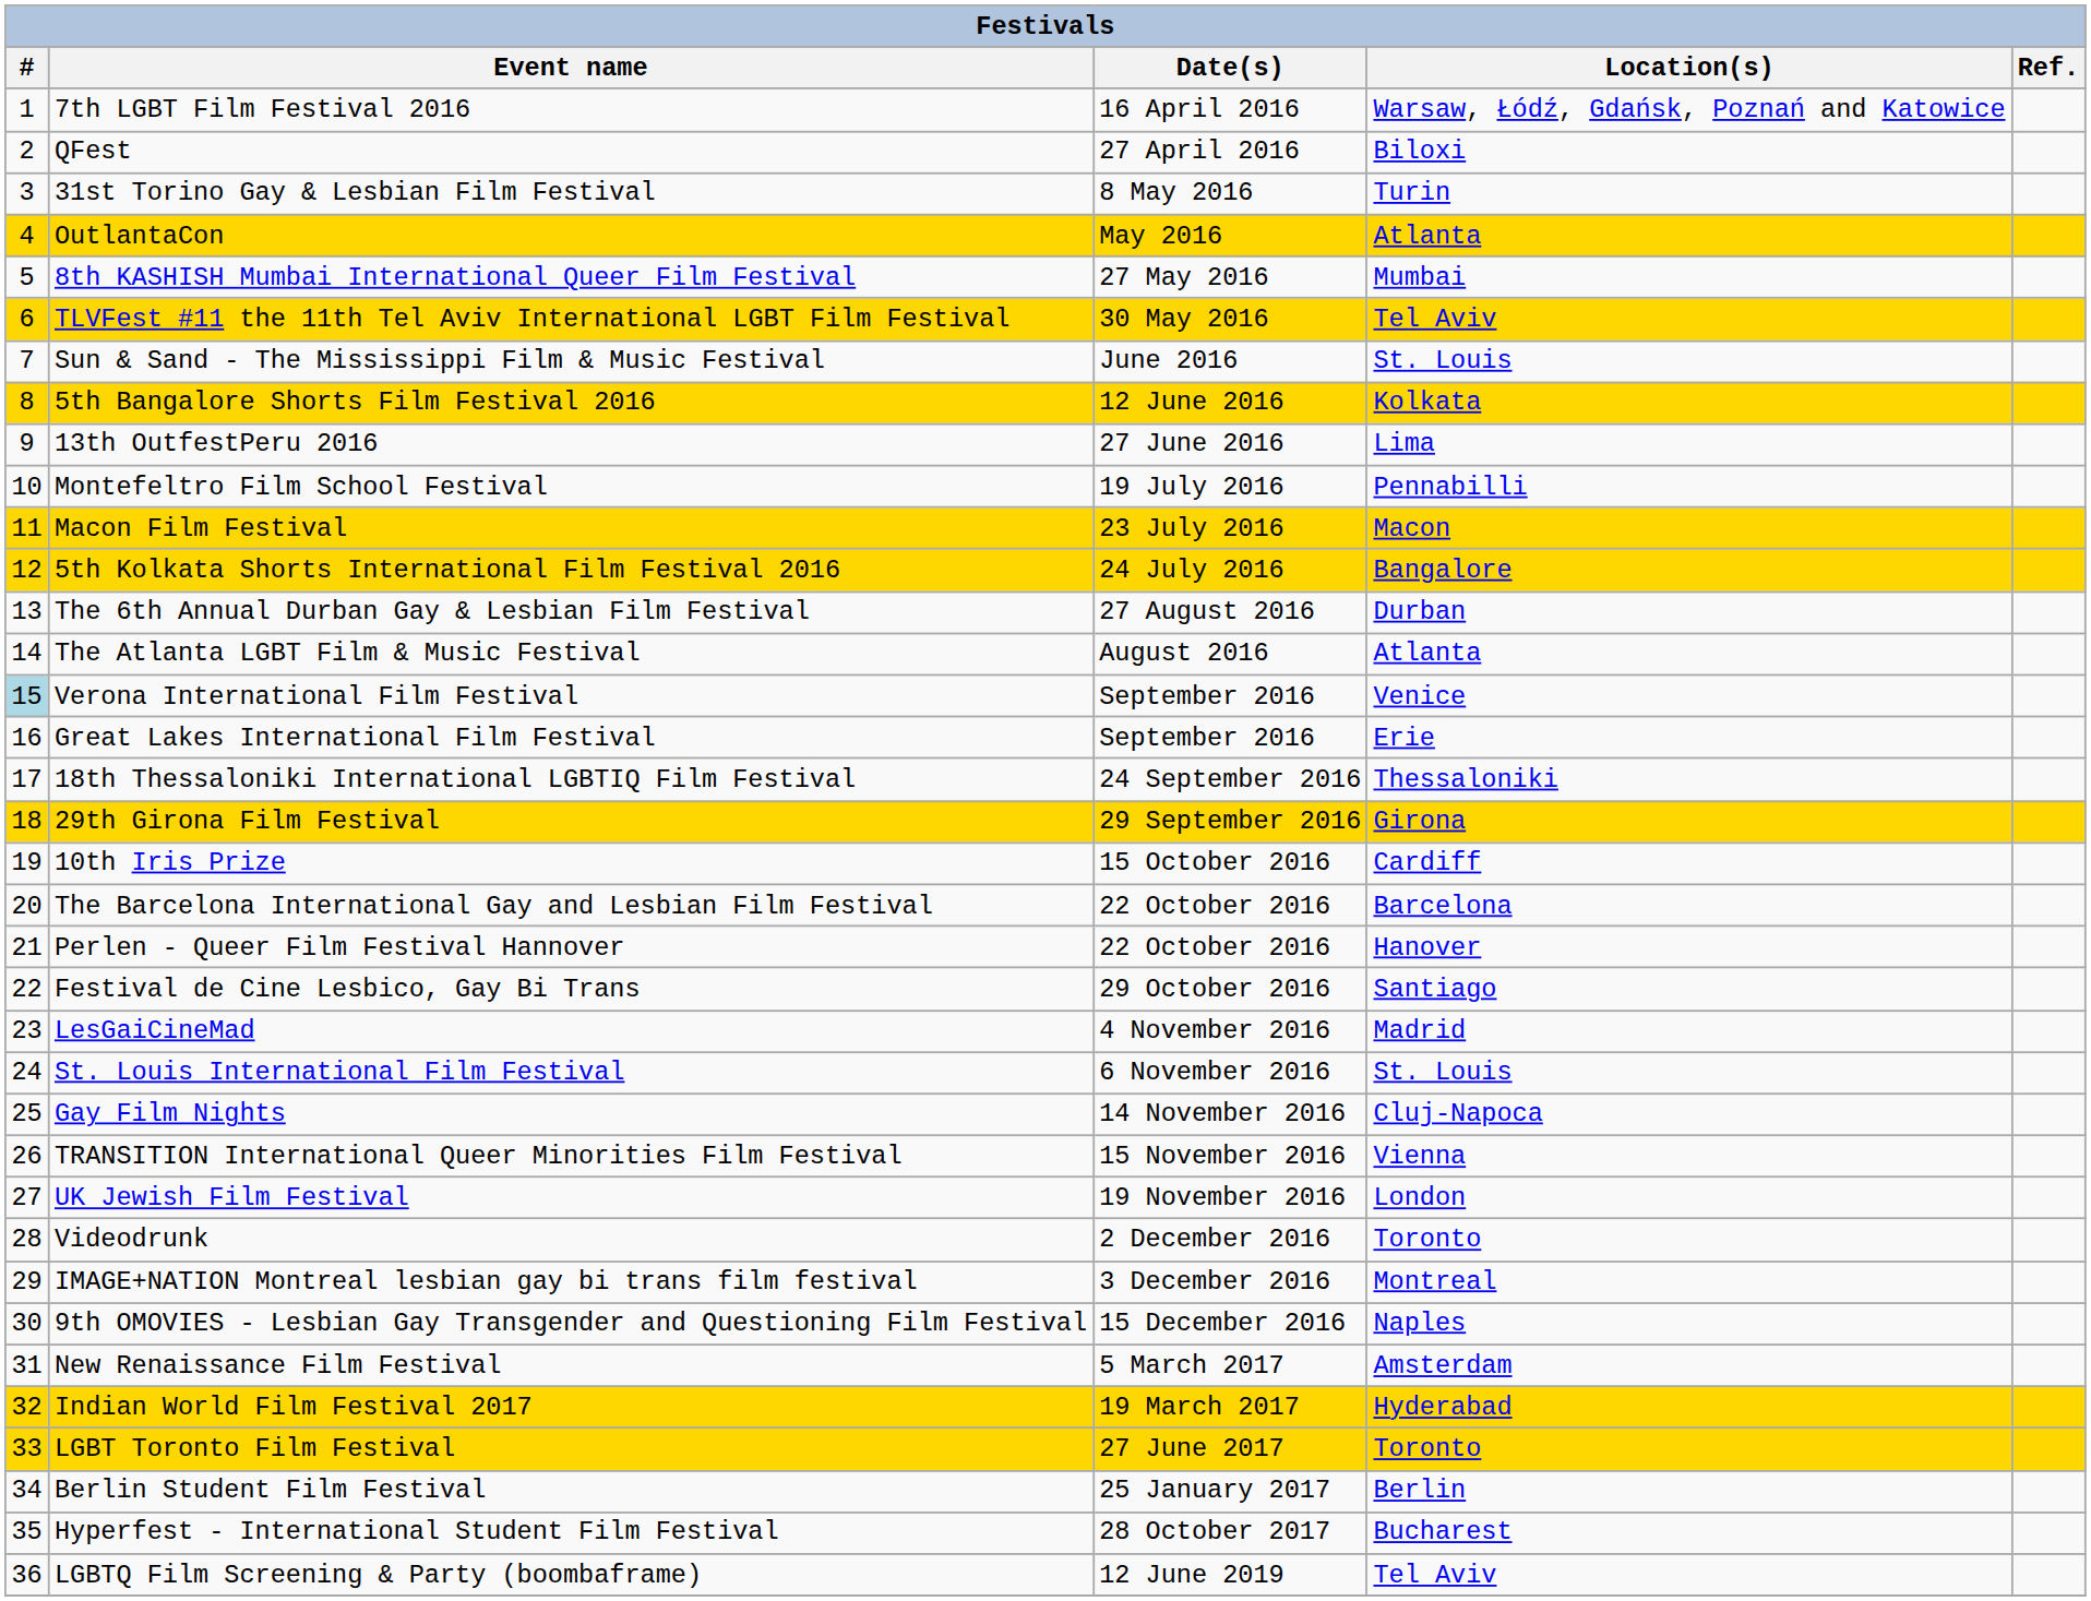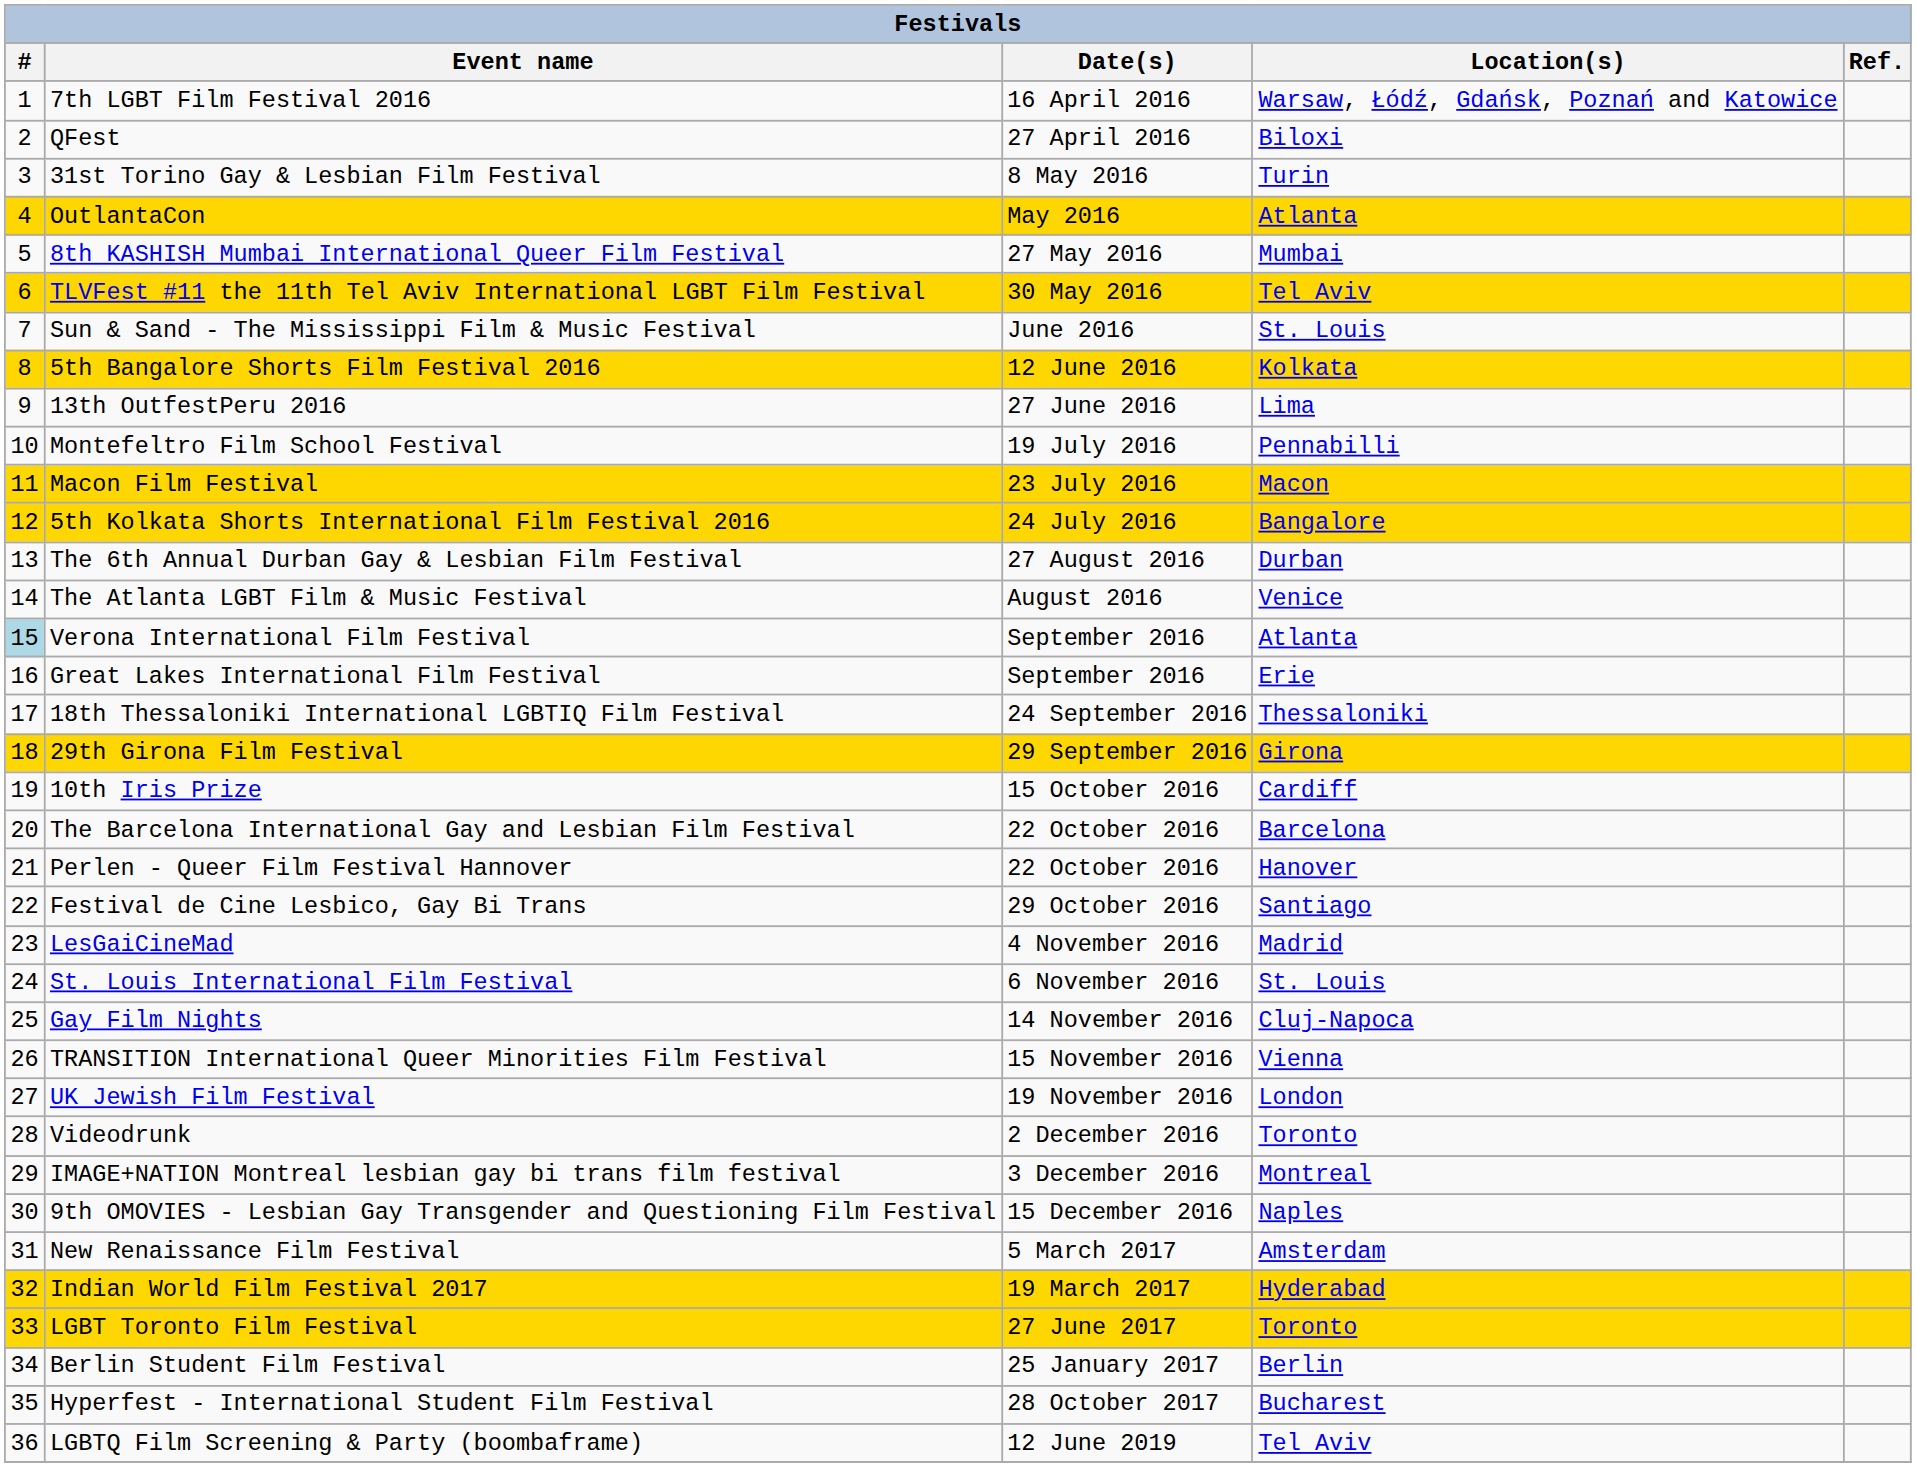The Atlanta LGBT Film & Music Festival | Location(s): Atlanta -> Venice
Verona International Film Festival | Location(s): Venice -> Atlanta
